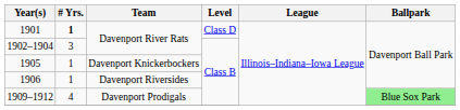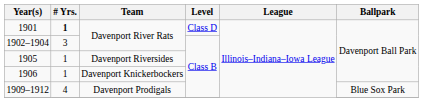1905 | Team: Davenport Knickerbockers -> Davenport Riversides
1906 | Team: Davenport Riversides -> Davenport Knickerbockers
1909–1912 | Ballpark: lightgreen background -> no background
